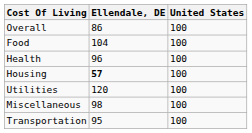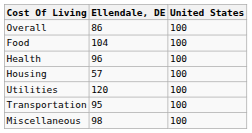Housing | Ellendale, DE: bold -> normal
rows swapped: Transportation <-> Miscellaneous
